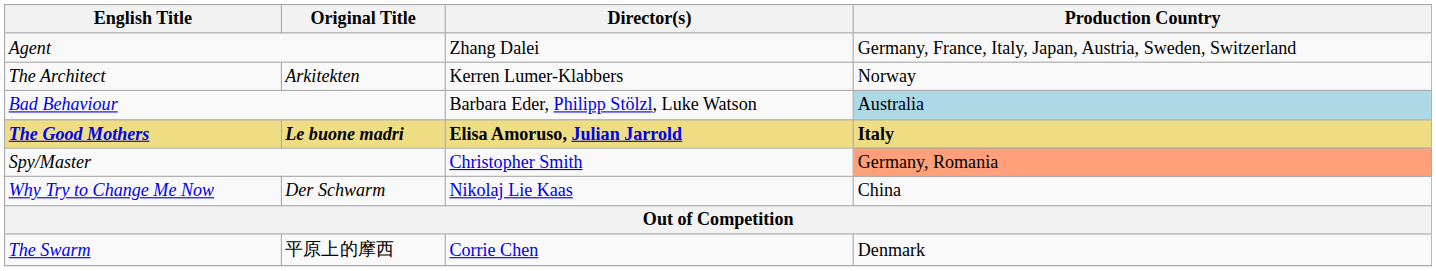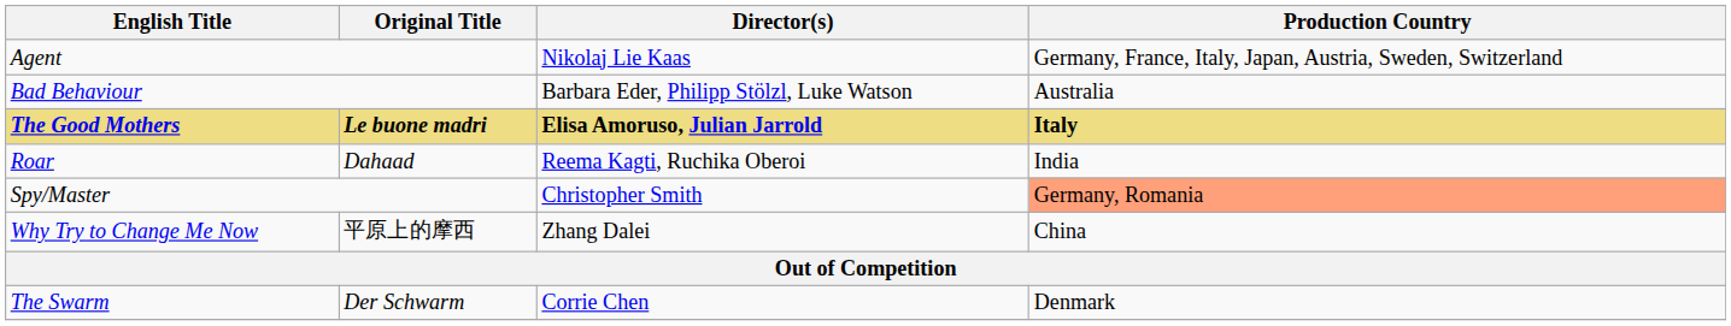Agent | Director(s): Zhang Dalei -> Nikolaj Lie Kaas
- row: The Architect | Arkitekten | Kerren Lumer-Klabbers | Norway
Bad Behaviour | Production Country: lightblue background -> no background
+ row: Roar | Dahaad | Reema Kagti, Ruchika Oberoi | India
Why Try to Change Me Now | Original Title: Der Schwarm -> 平原上的摩西
Why Try to Change Me Now | Director(s): Nikolaj Lie Kaas -> Zhang Dalei
The Swarm | Original Title: 平原上的摩西 -> Der Schwarm
